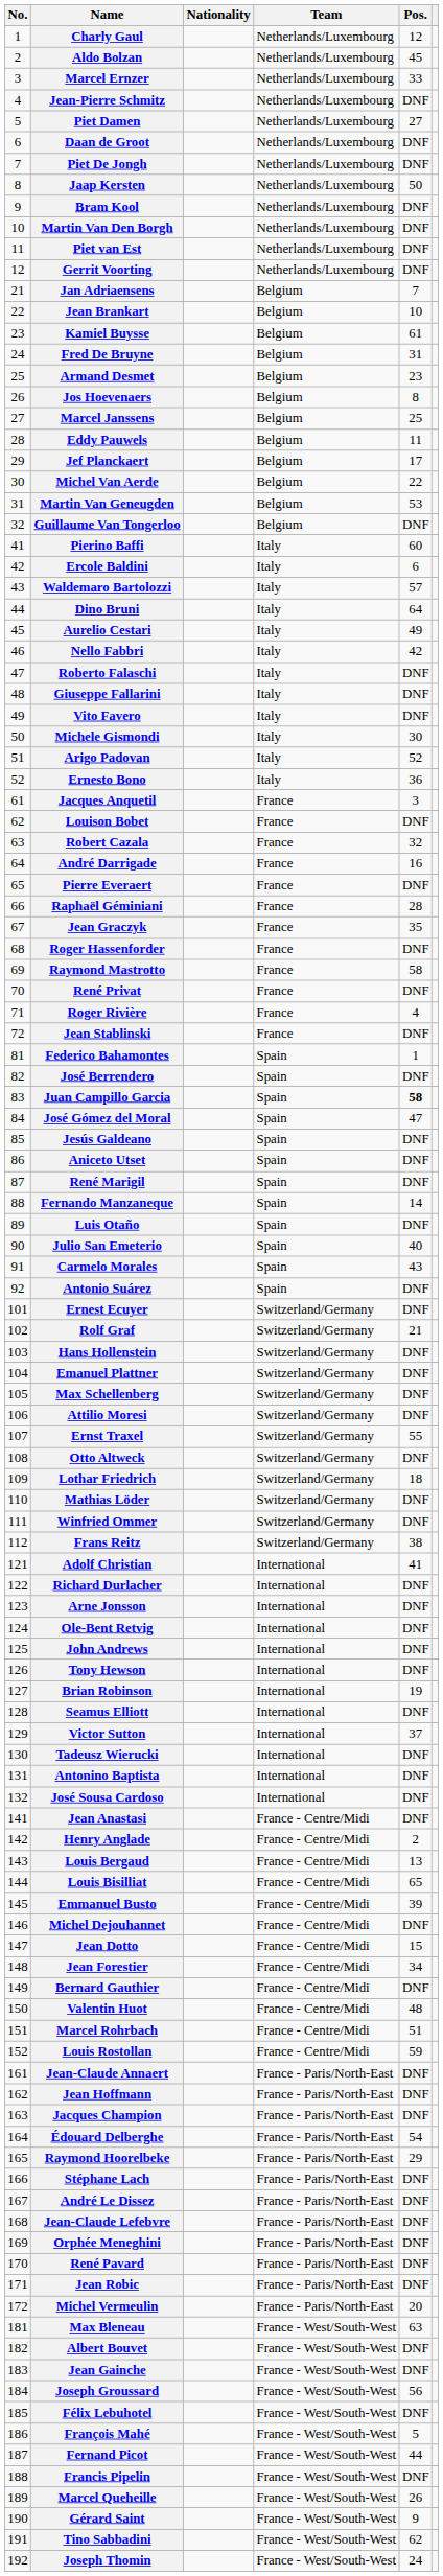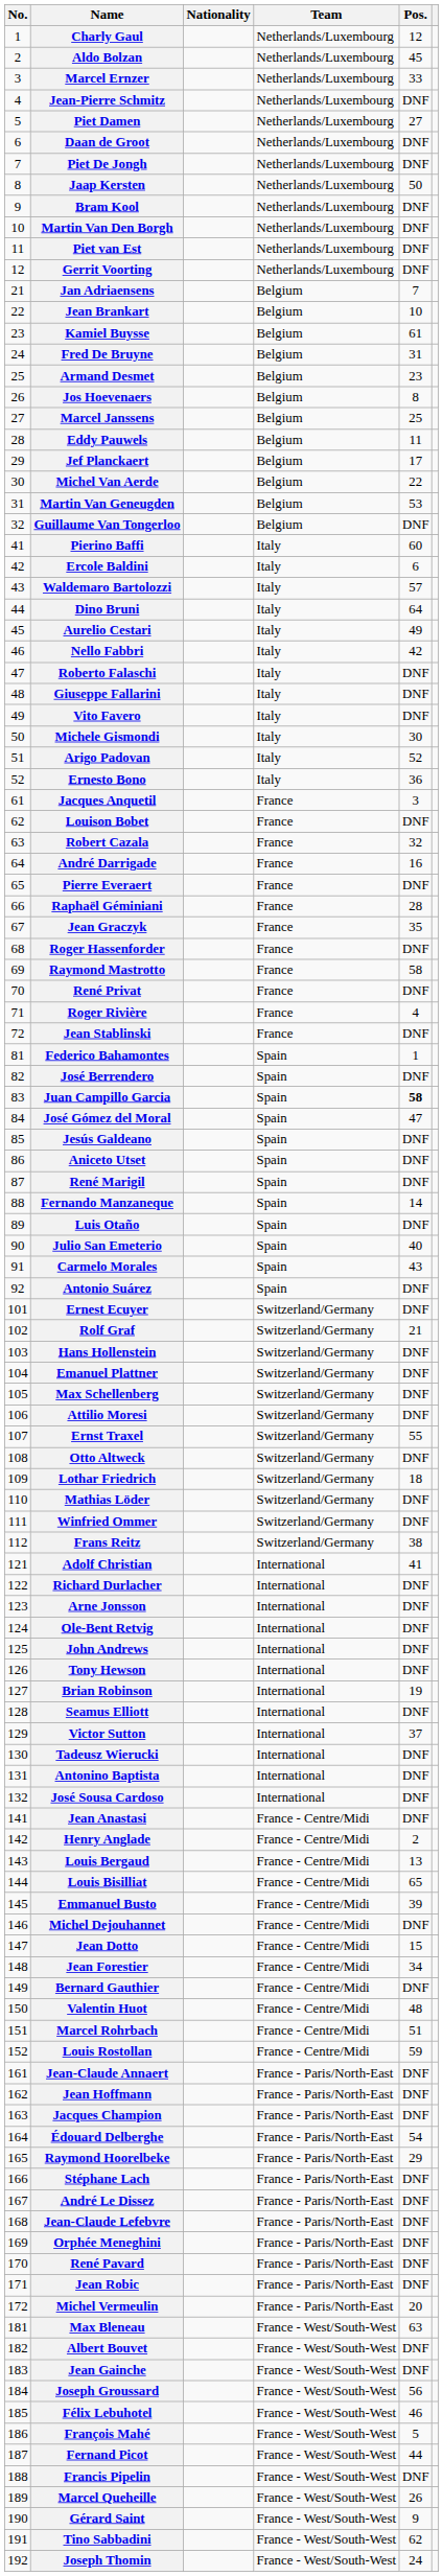Félix Lebuhotel | Pos.: DNF -> 46
